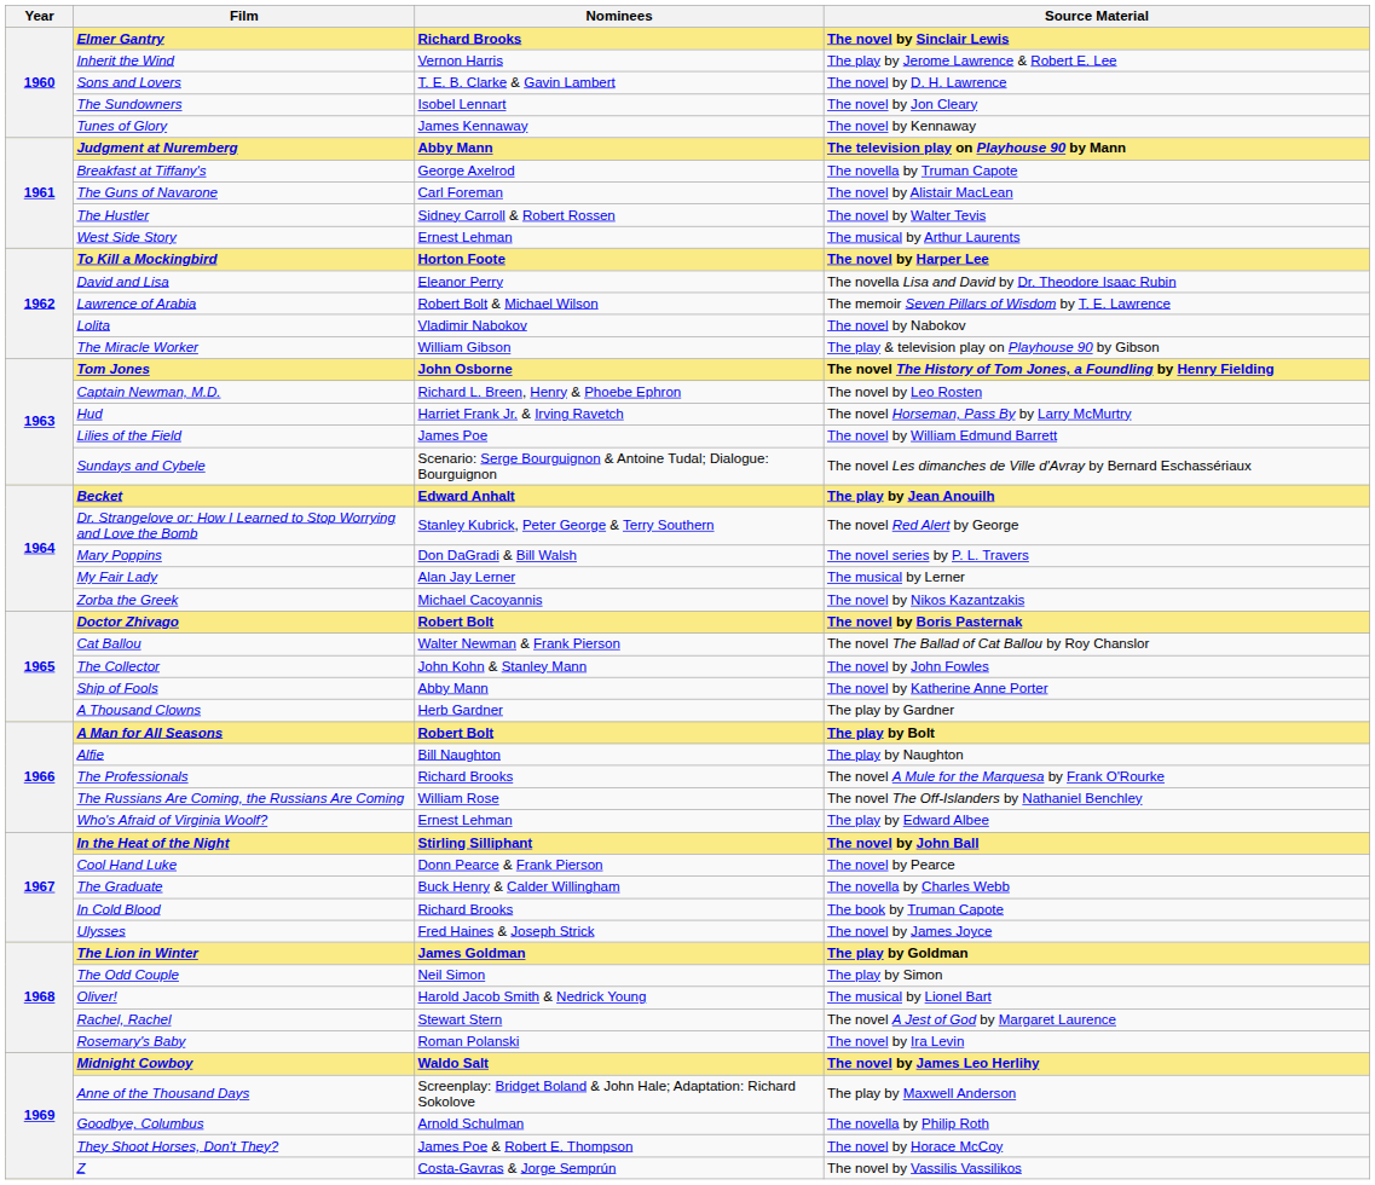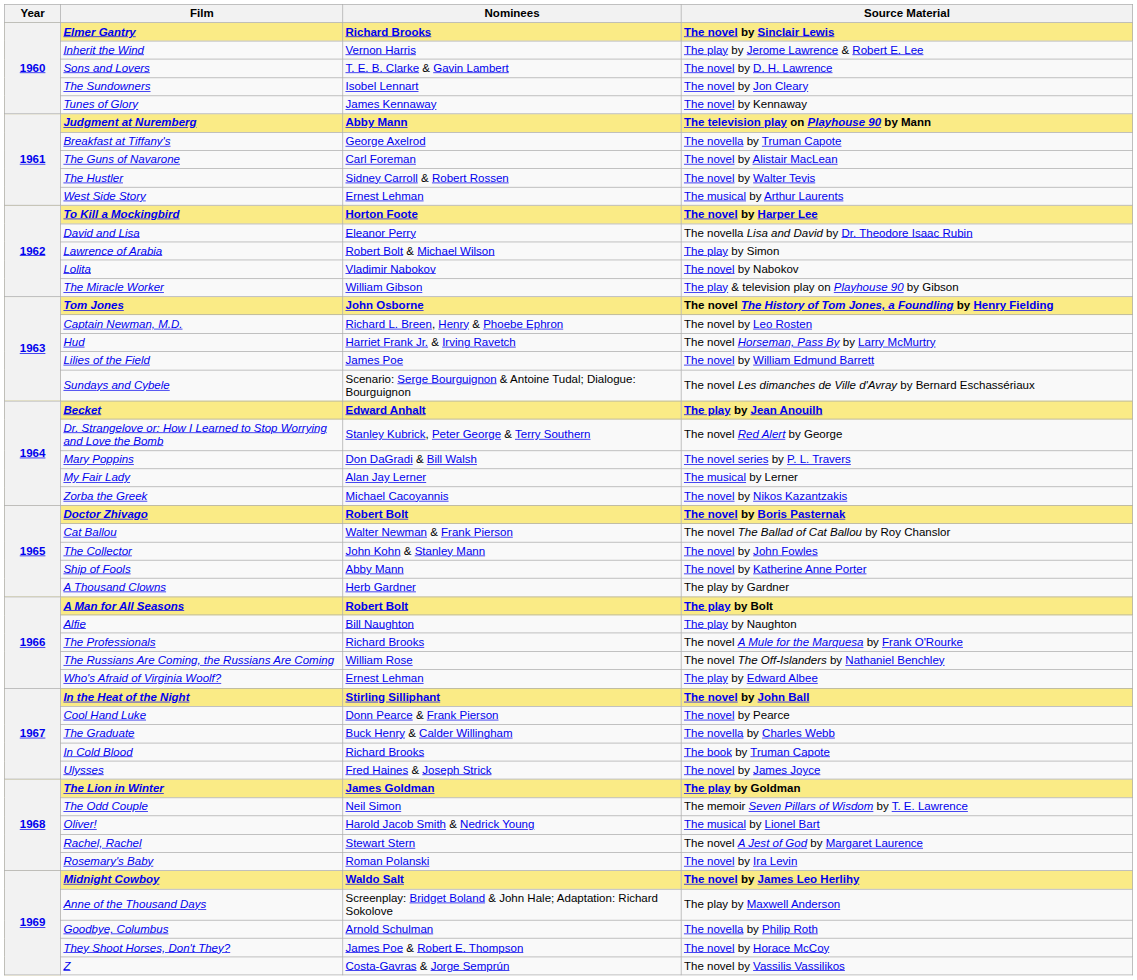Lawrence of Arabia | Source Material: The memoir Seven Pillars of Wisdom by T. E. Lawrence -> The play by Simon
The Odd Couple | Source Material: The play by Simon -> The memoir Seven Pillars of Wisdom by T. E. Lawrence
